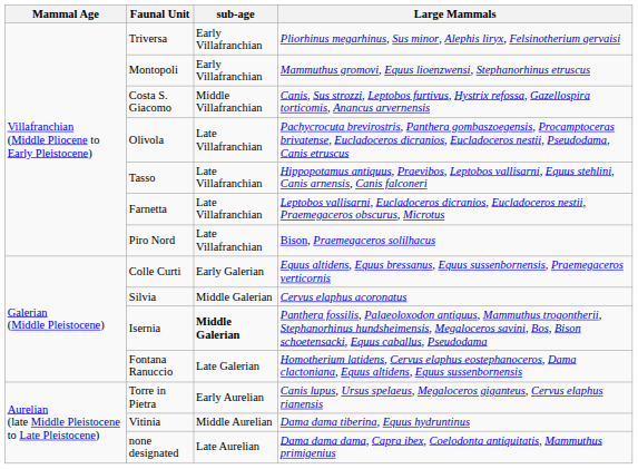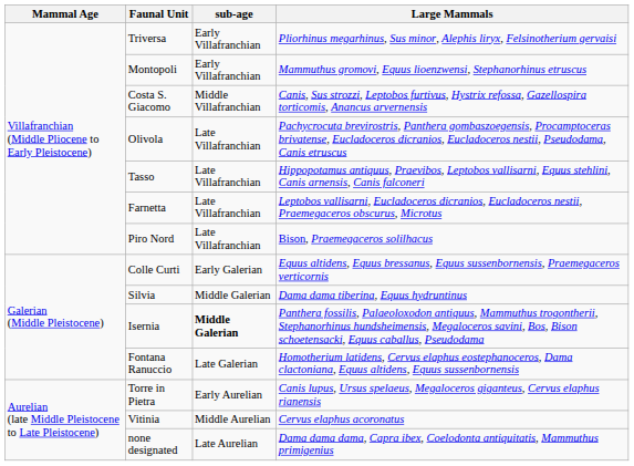Silvia | Large Mammals: Cervus elaphus acoronatus -> Dama dama tiberina, Equus hydruntinus
Vitinia | Large Mammals: Dama dama tiberina, Equus hydruntinus -> Cervus elaphus acoronatus
